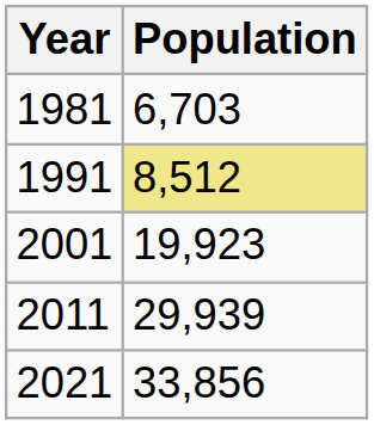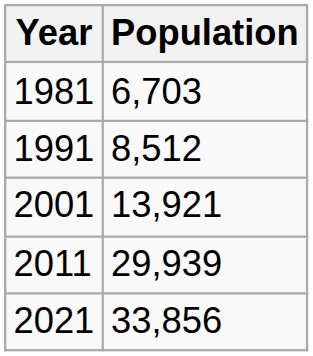1991 | Population: khaki background -> no background
2001 | Population: 19,923 -> 13,921
